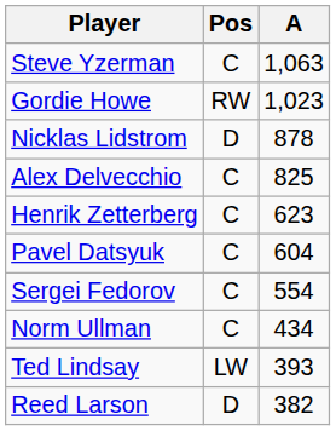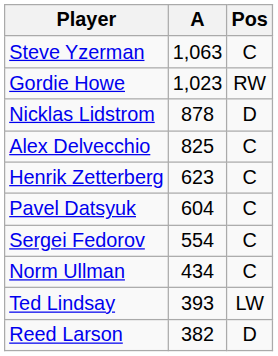columns swapped: Pos <-> A
